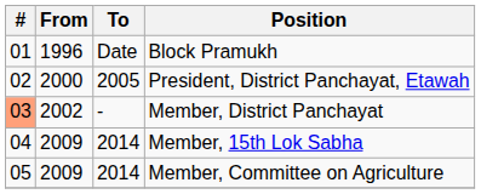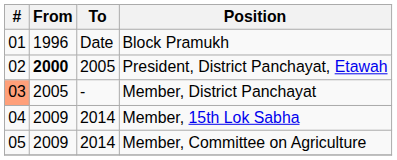President, District Panchayat, Etawah | From: normal -> bold
Member, District Panchayat | From: 2002 -> 2005
